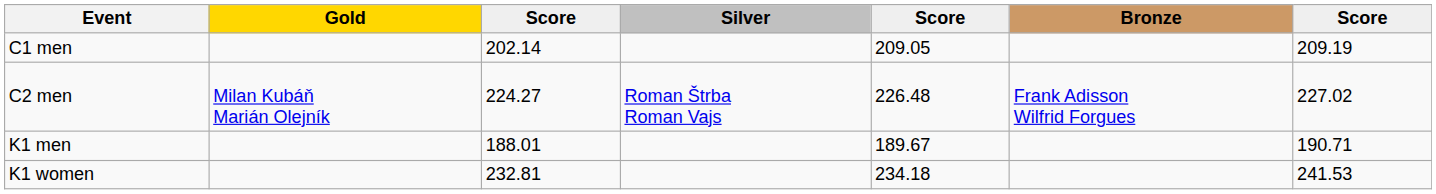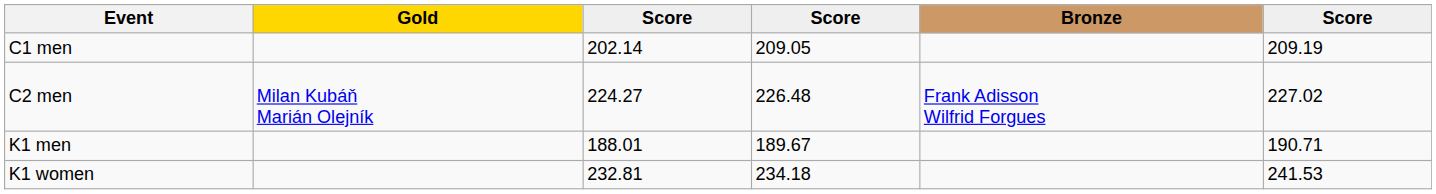- column: Silver | Roman Štrba Roman Vajs
